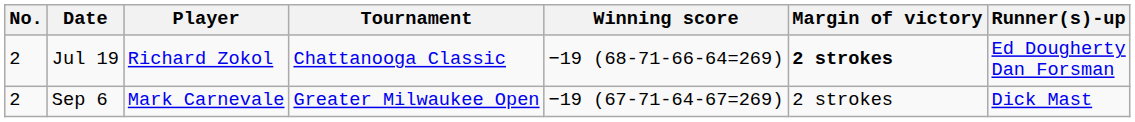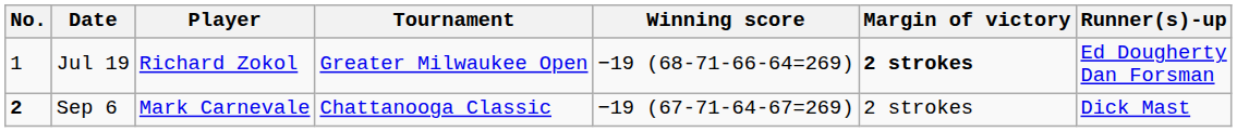Jul 19 | No.: 2 -> 1
Jul 19 | Tournament: Chattanooga Classic -> Greater Milwaukee Open
Sep 6 | No.: normal -> bold
Sep 6 | Tournament: Greater Milwaukee Open -> Chattanooga Classic
